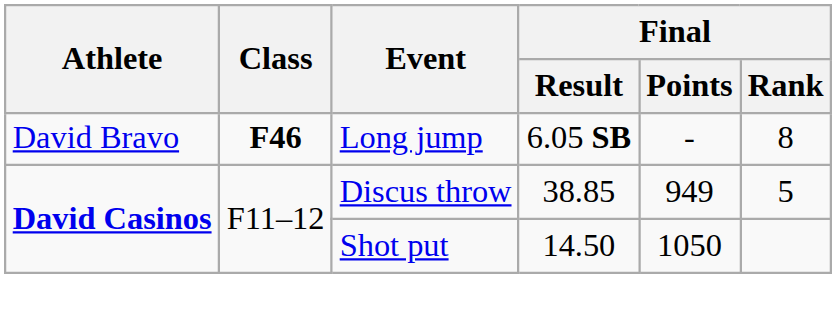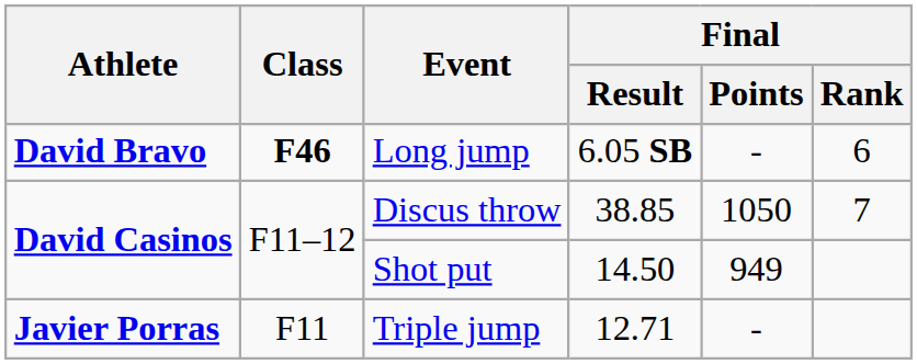Long jump | Athlete: normal -> bold
Long jump | Final / Rank: 8 -> 6
Discus throw | Final / Points: 949 -> 1050
Discus throw | Final / Rank: 5 -> 7
Shot put | Final / Points: 1050 -> 949
+ row: Javier Porras | F11 | Triple jump | 12.71 | -
